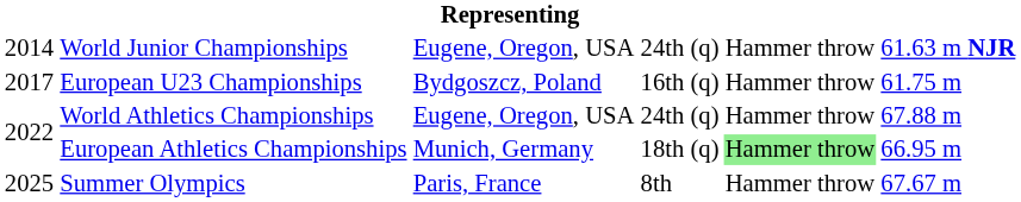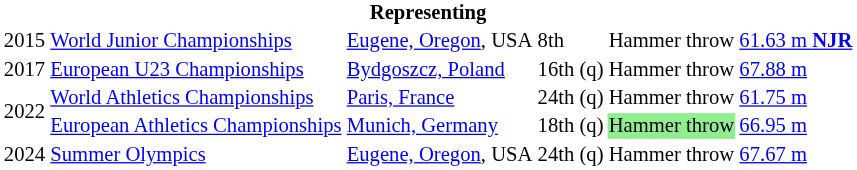World Junior Championships | column 1: 2014 -> 2015
World Junior Championships | column 4: 24th (q) -> 8th
European U23 Championships | column 6: 61.75 m -> 67.88 m
World Athletics Championships | column 3: Eugene, Oregon, USA -> Paris, France
World Athletics Championships | column 6: 67.88 m -> 61.75 m
Summer Olympics | column 1: 2025 -> 2024
Summer Olympics | column 3: Paris, France -> Eugene, Oregon, USA
Summer Olympics | column 4: 8th -> 24th (q)
